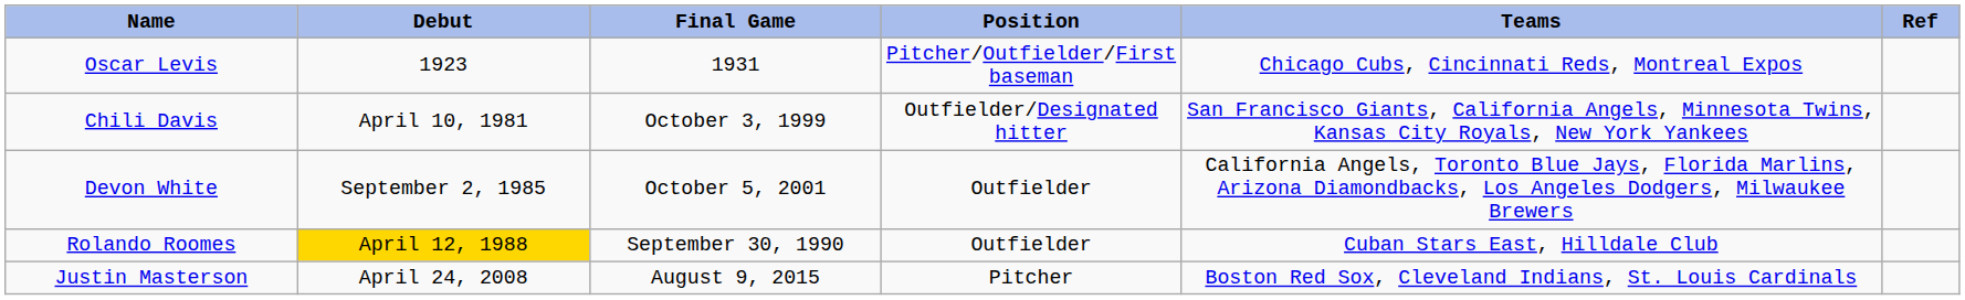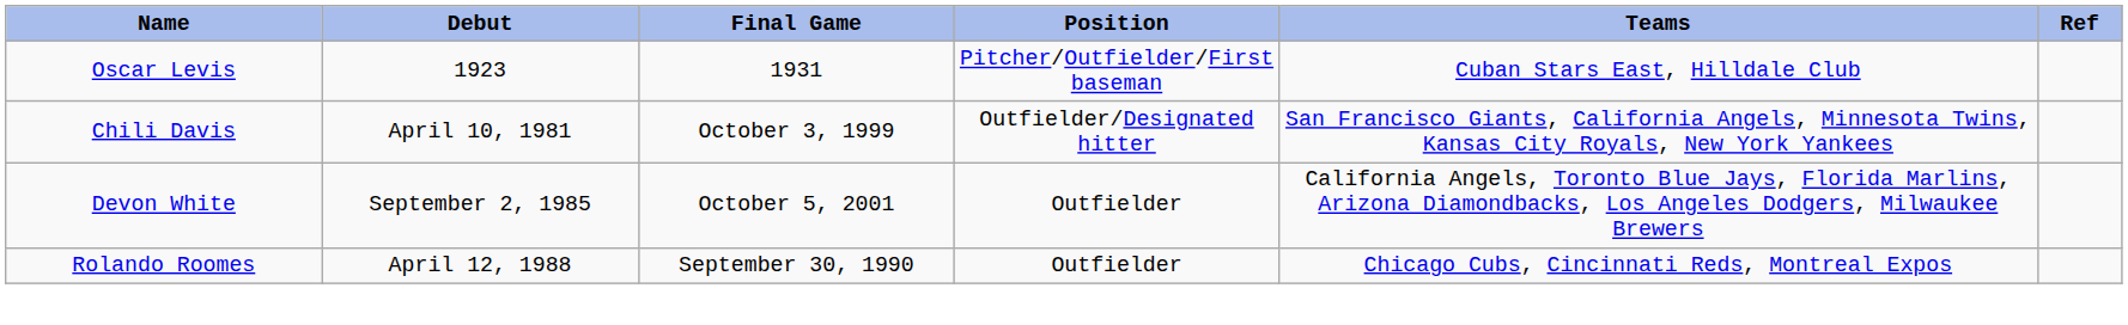Oscar Levis | Teams: Chicago Cubs, Cincinnati Reds, Montreal Expos -> Cuban Stars East, Hilldale Club
Rolando Roomes | Debut: gold background -> no background
Rolando Roomes | Teams: Cuban Stars East, Hilldale Club -> Chicago Cubs, Cincinnati Reds, Montreal Expos
- row: Justin Masterson | April 24, 2008 | August 9, 2015 | Pitcher | Boston Red Sox, Cleveland Indians, St. Louis Cardinals
